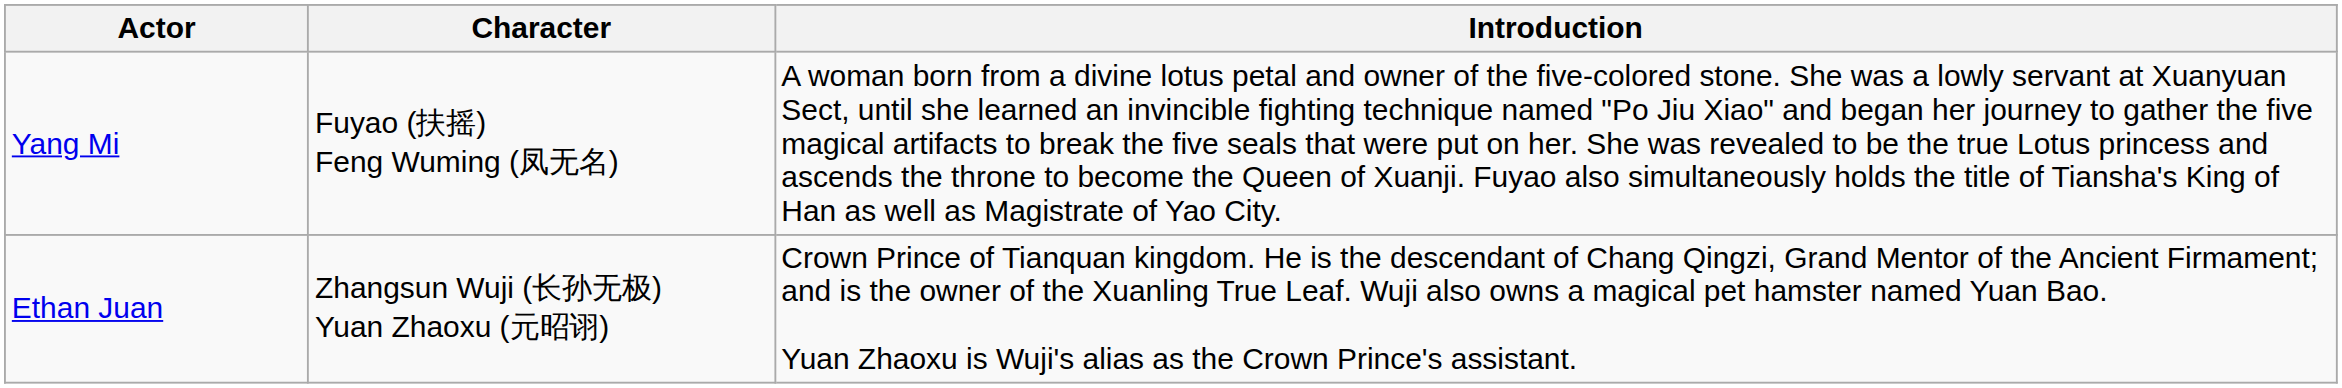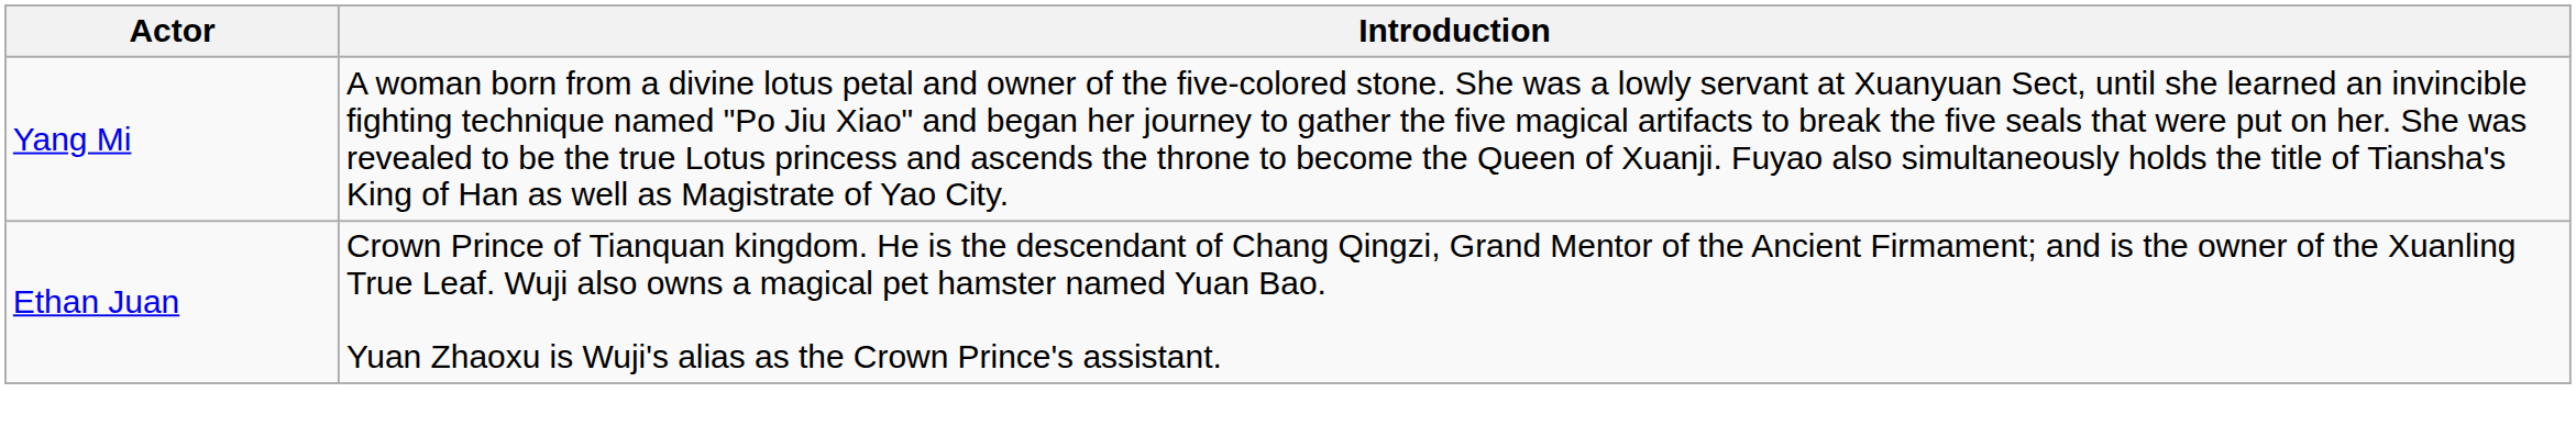- column: Character | Fuyao (扶摇) Feng Wuming (凤无名) | Zhangsun Wuji (长孙无极) Yuan Zhaoxu (元昭诩)
